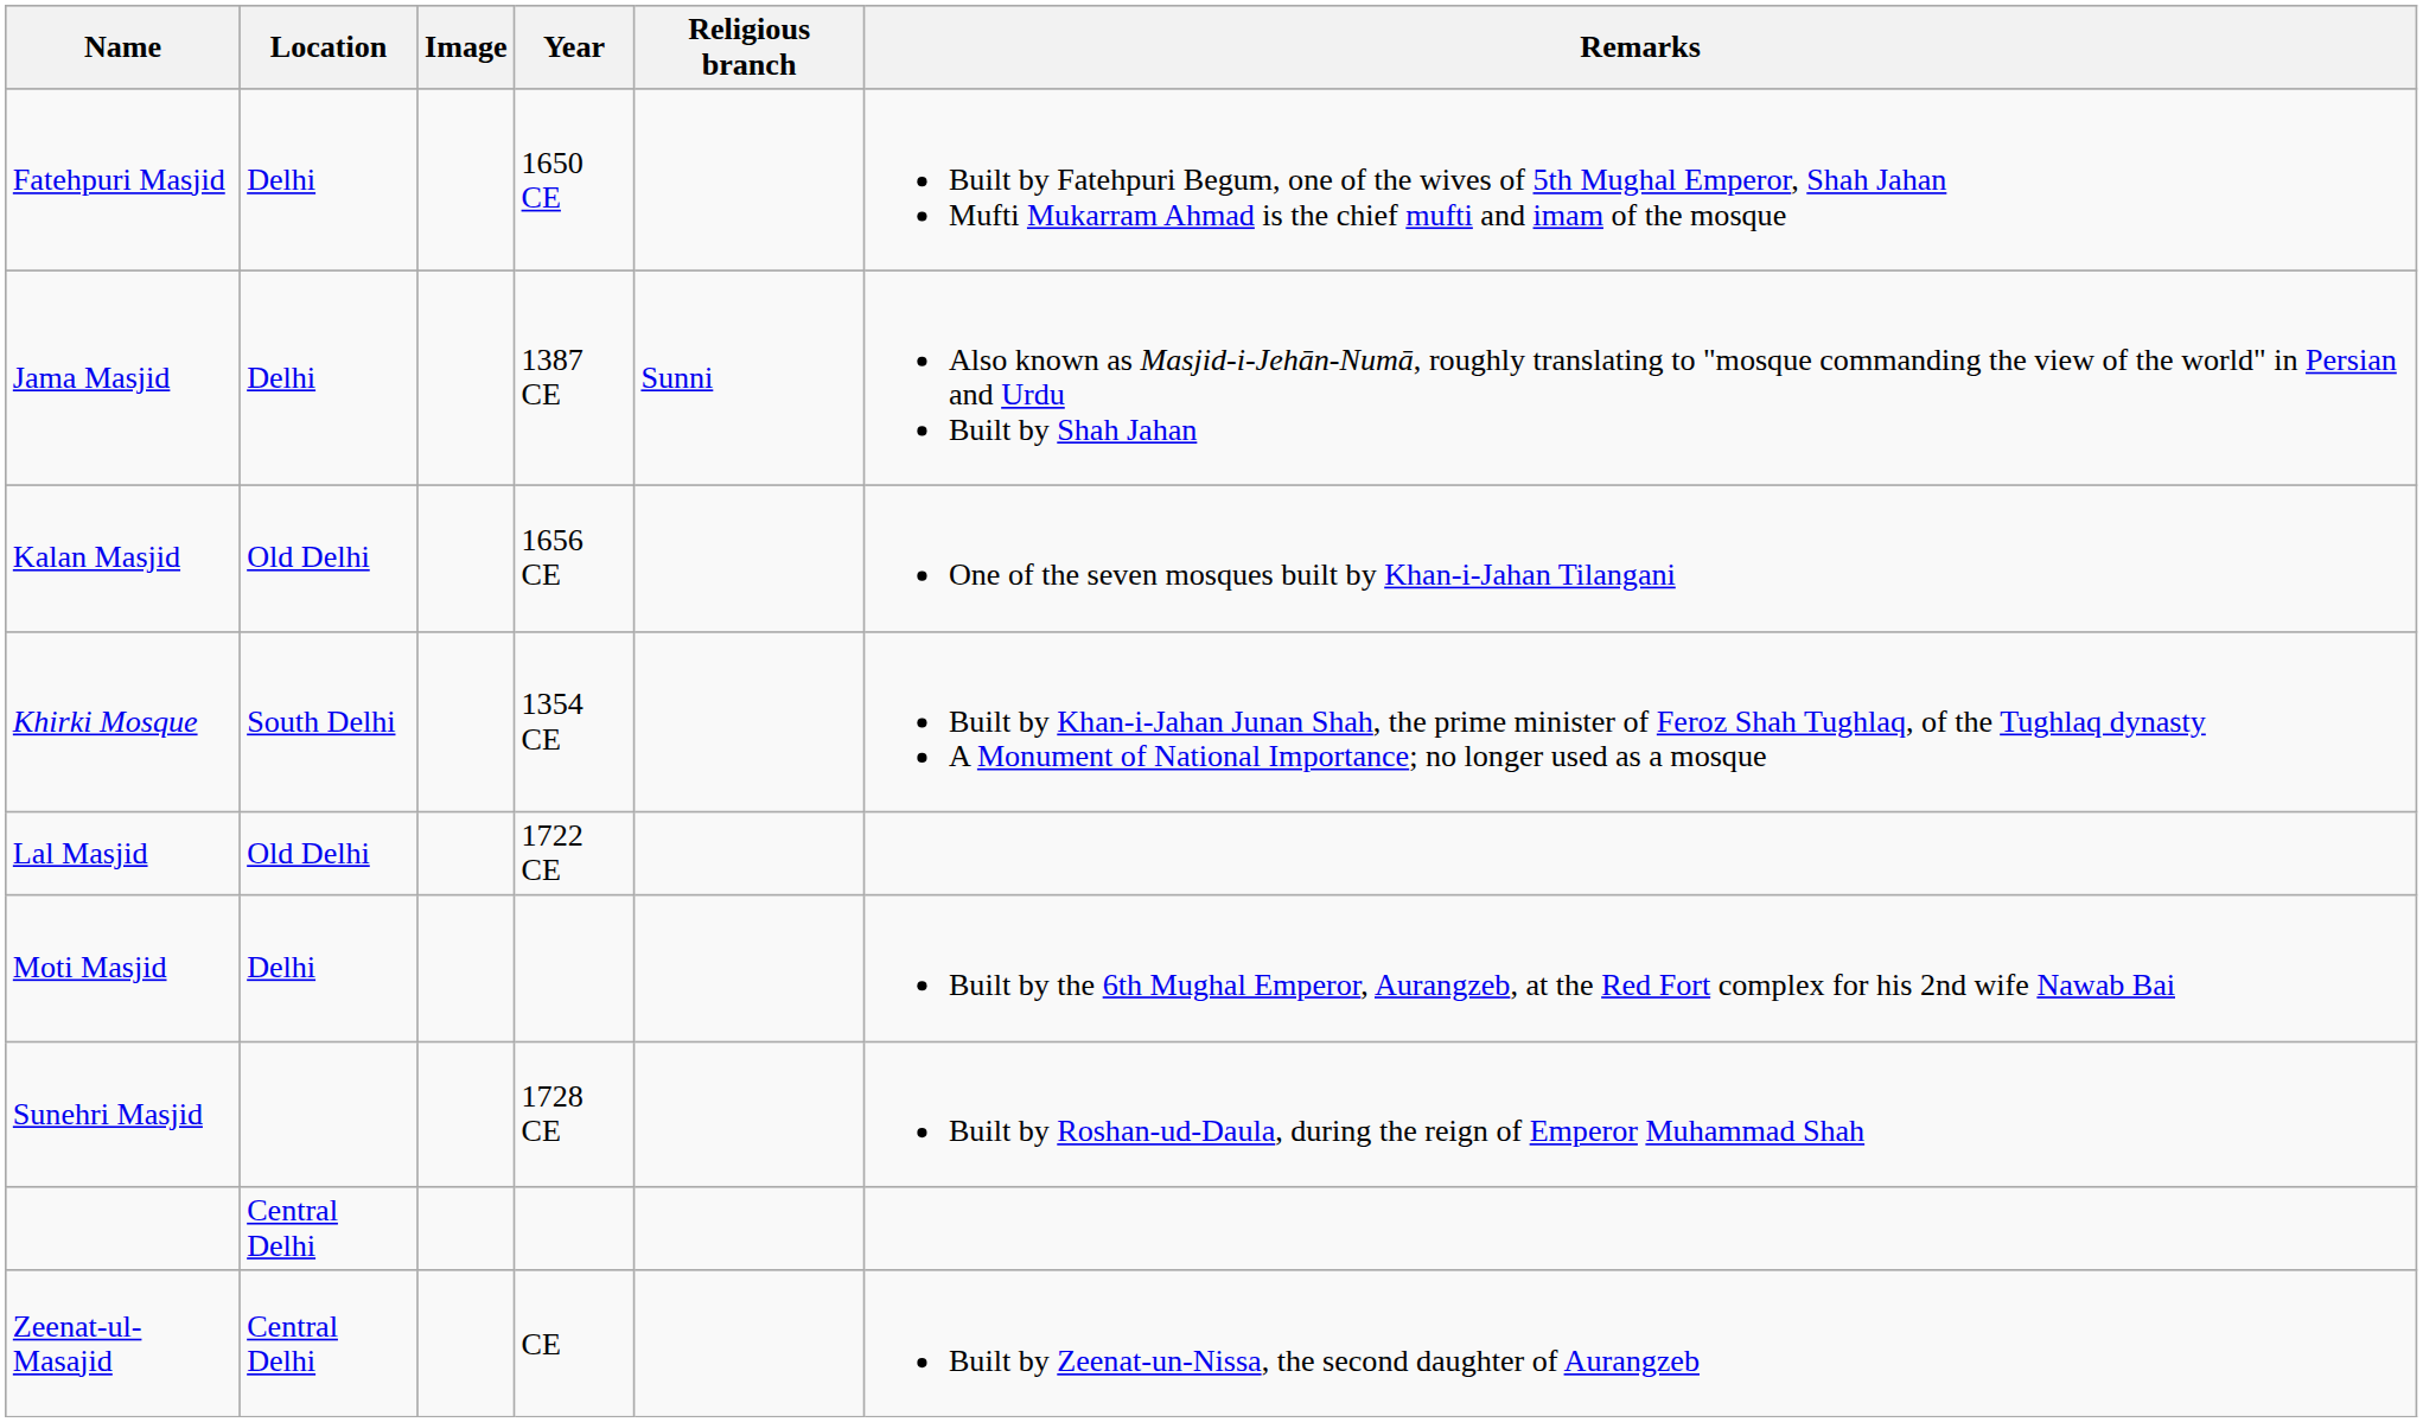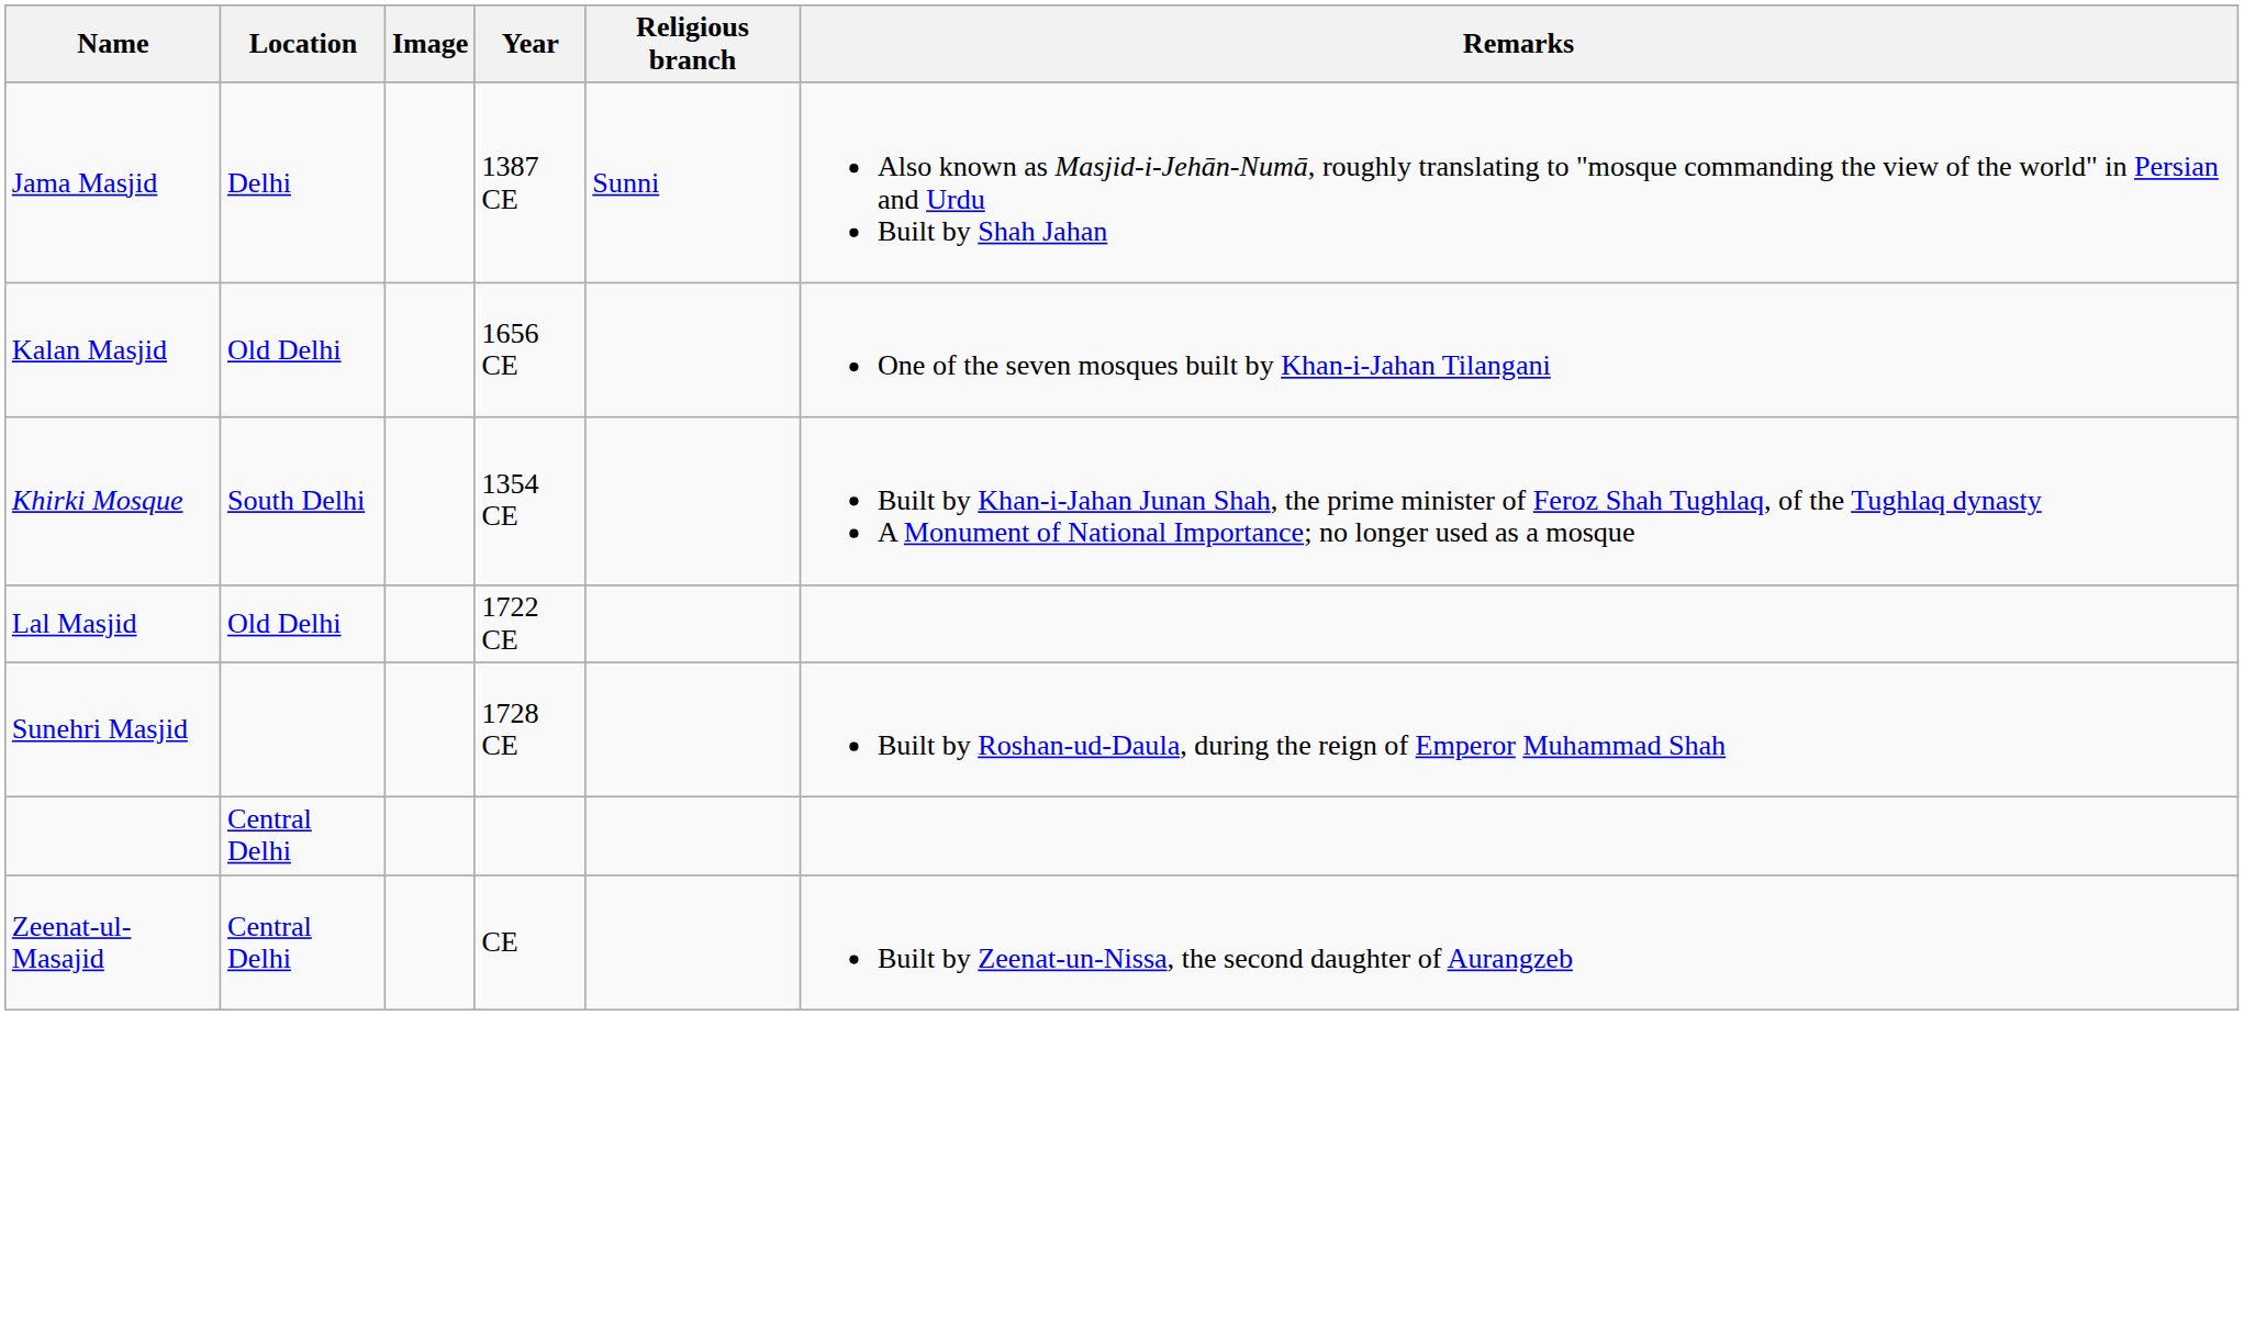- row: Fatehpuri Masjid | Delhi | 1650 CE | Built by Fatehpuri Begum, one of the wives of 5th Mughal Emperor, Shah Jahan Mufti Mukarram Ahmad is the chief mufti and imam of the mosque
- row: Moti Masjid | Delhi | Built by the 6th Mughal Emperor, Aurangzeb, at the Red Fort complex for his 2nd wife Nawab Bai
